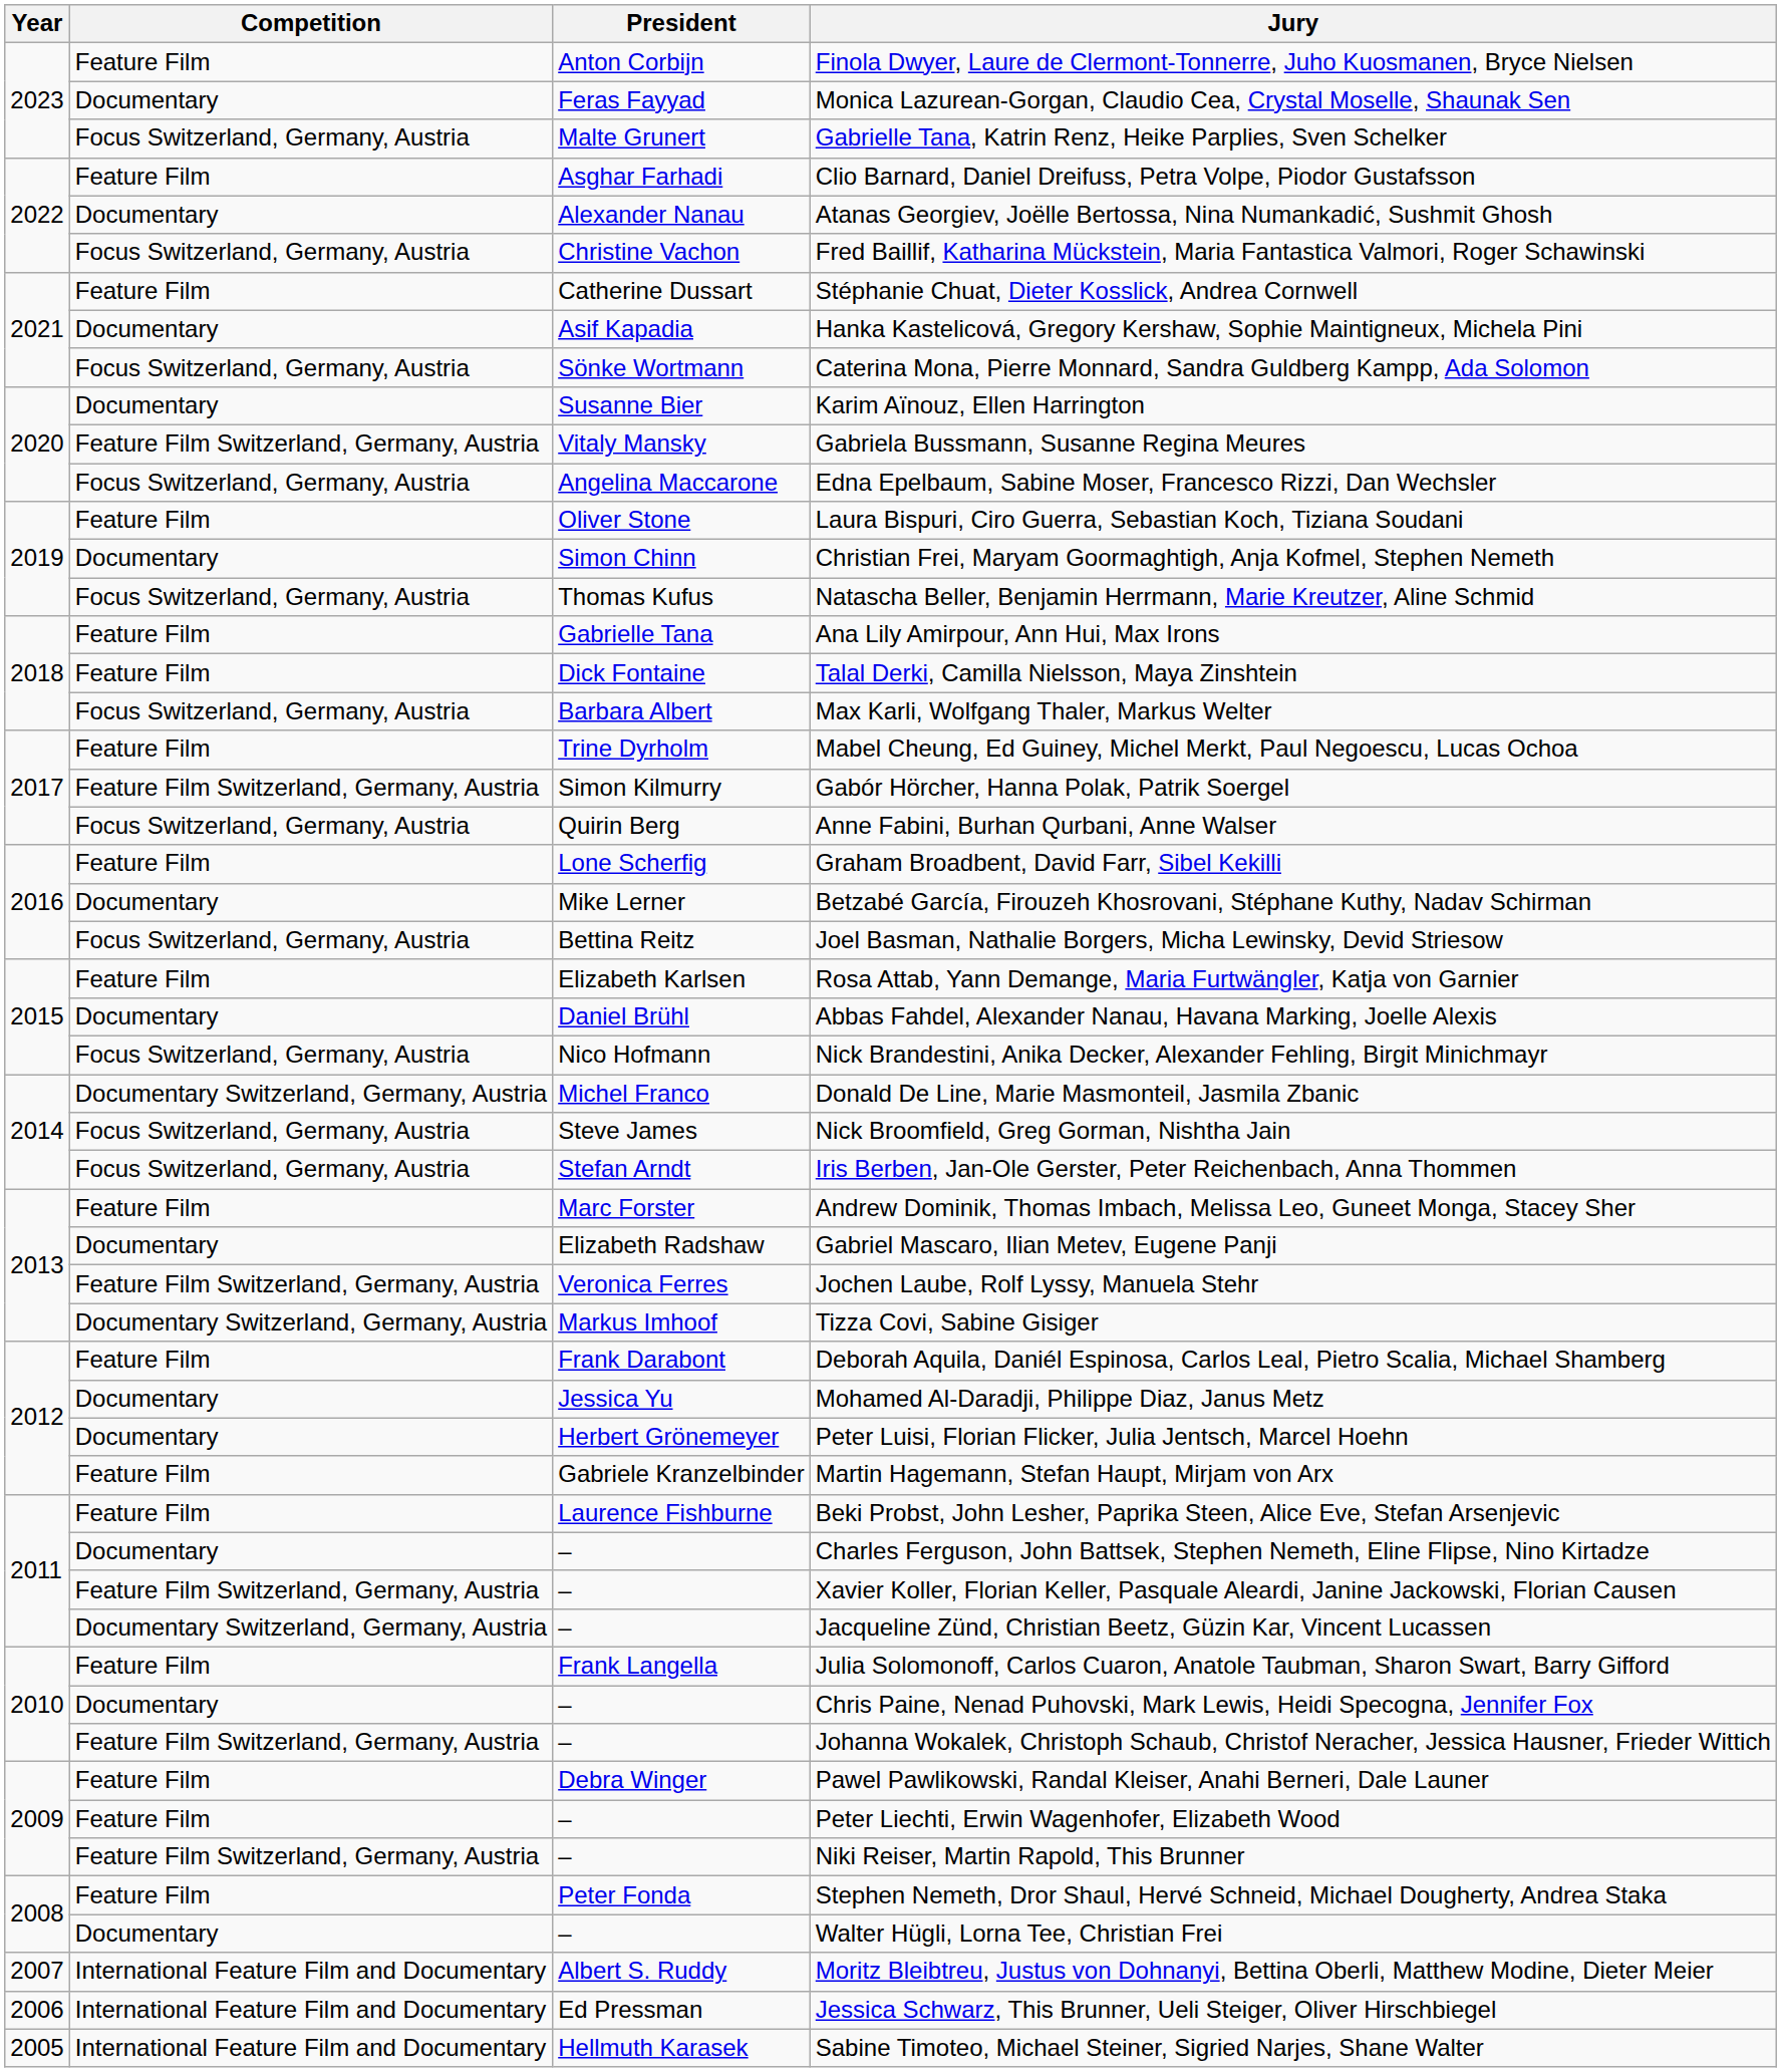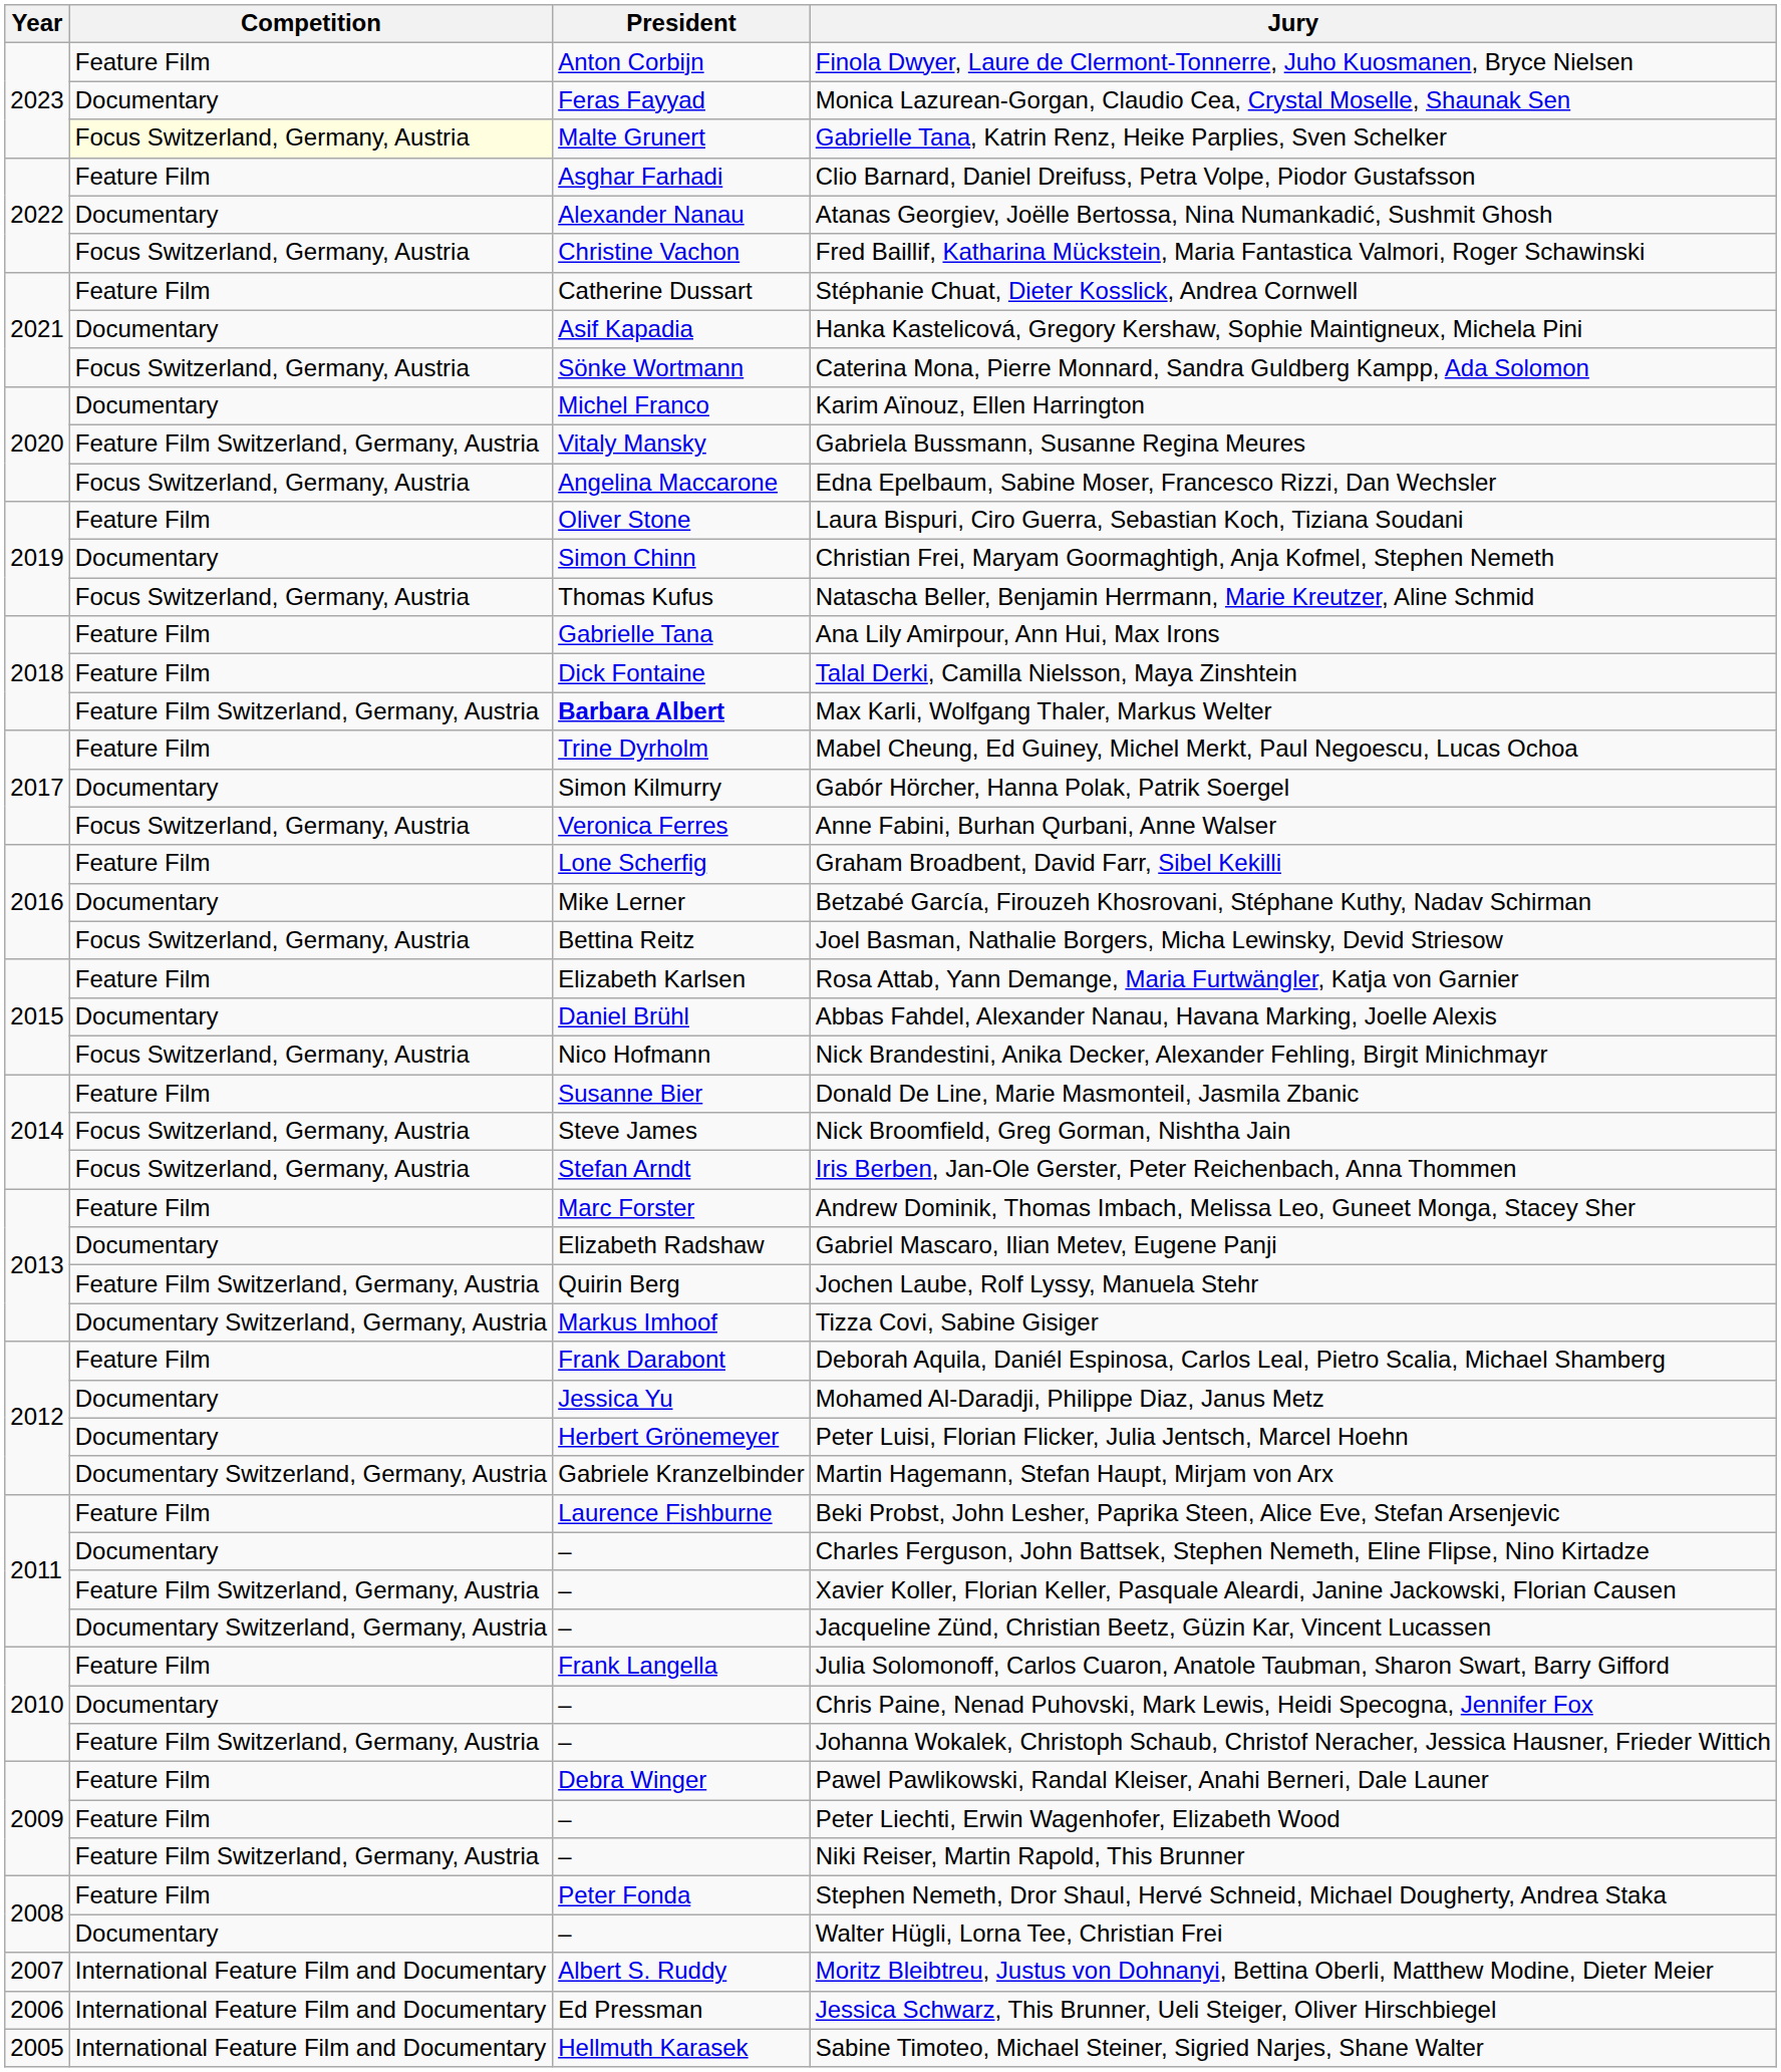Gabrielle Tana, Katrin Renz, Heike Parplies, Sven Schelker | Competition: no background -> lightyellow background
Karim Aïnouz, Ellen Harrington | President: Susanne Bier -> Michel Franco
Max Karli, Wolfgang Thaler, Markus Welter | Competition: Focus Switzerland, Germany, Austria -> Feature Film Switzerland, Germany, Austria
Max Karli, Wolfgang Thaler, Markus Welter | President: normal -> bold
Gabór Hörcher, Hanna Polak, Patrik Soergel | Competition: Feature Film Switzerland, Germany, Austria -> Documentary
Anne Fabini, Burhan Qurbani, Anne Walser | President: Quirin Berg -> Veronica Ferres
Donald De Line, Marie Masmonteil, Jasmila Zbanic | Competition: Documentary Switzerland, Germany, Austria -> Feature Film
Donald De Line, Marie Masmonteil, Jasmila Zbanic | President: Michel Franco -> Susanne Bier
Jochen Laube, Rolf Lyssy, Manuela Stehr | President: Veronica Ferres -> Quirin Berg
Martin Hagemann, Stefan Haupt, Mirjam von Arx | Competition: Feature Film -> Documentary Switzerland, Germany, Austria
